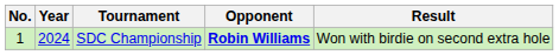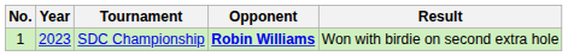SDC Championship | Year: 2024 -> 2023
